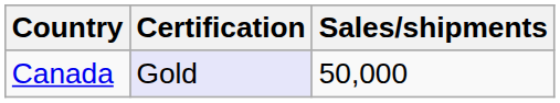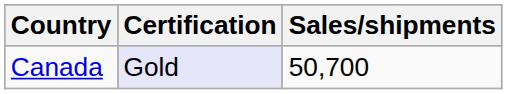Canada | Sales/shipments: 50,000 -> 50,700
